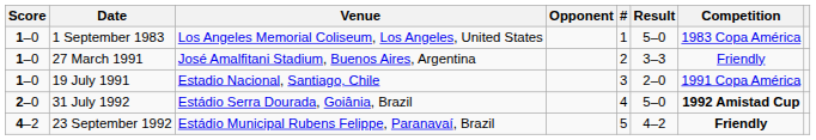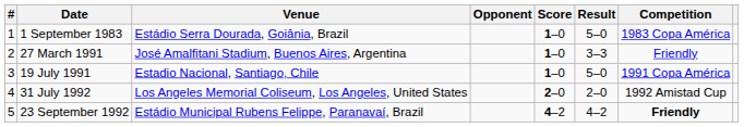columns swapped: # <-> Score
1 September 1983 | Venue: Los Angeles Memorial Coliseum, Los Angeles, United States -> Estádio Serra Dourada, Goiânia, Brazil
19 July 1991 | Result: 2–0 -> 5–0
31 July 1992 | Venue: Estádio Serra Dourada, Goiânia, Brazil -> Los Angeles Memorial Coliseum, Los Angeles, United States
31 July 1992 | Result: 5–0 -> 2–0
31 July 1992 | Competition: bold -> normal
